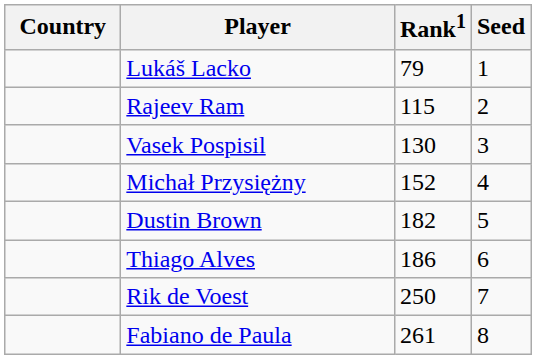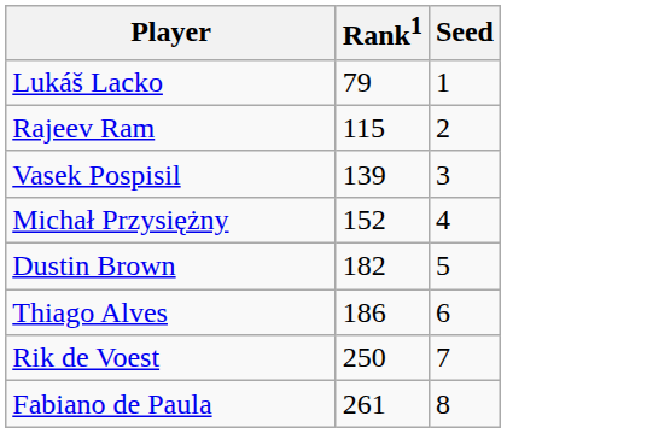- column: Country
Vasek Pospisil | Rank1: 130 -> 139
